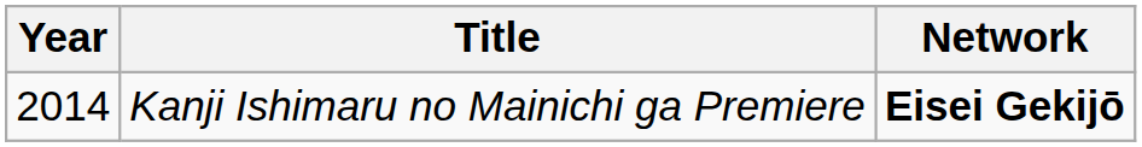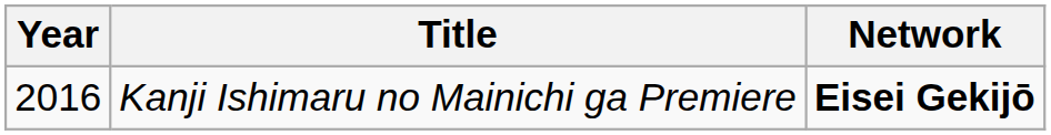Kanji Ishimaru no Mainichi ga Premiere | Year: 2014 -> 2016
